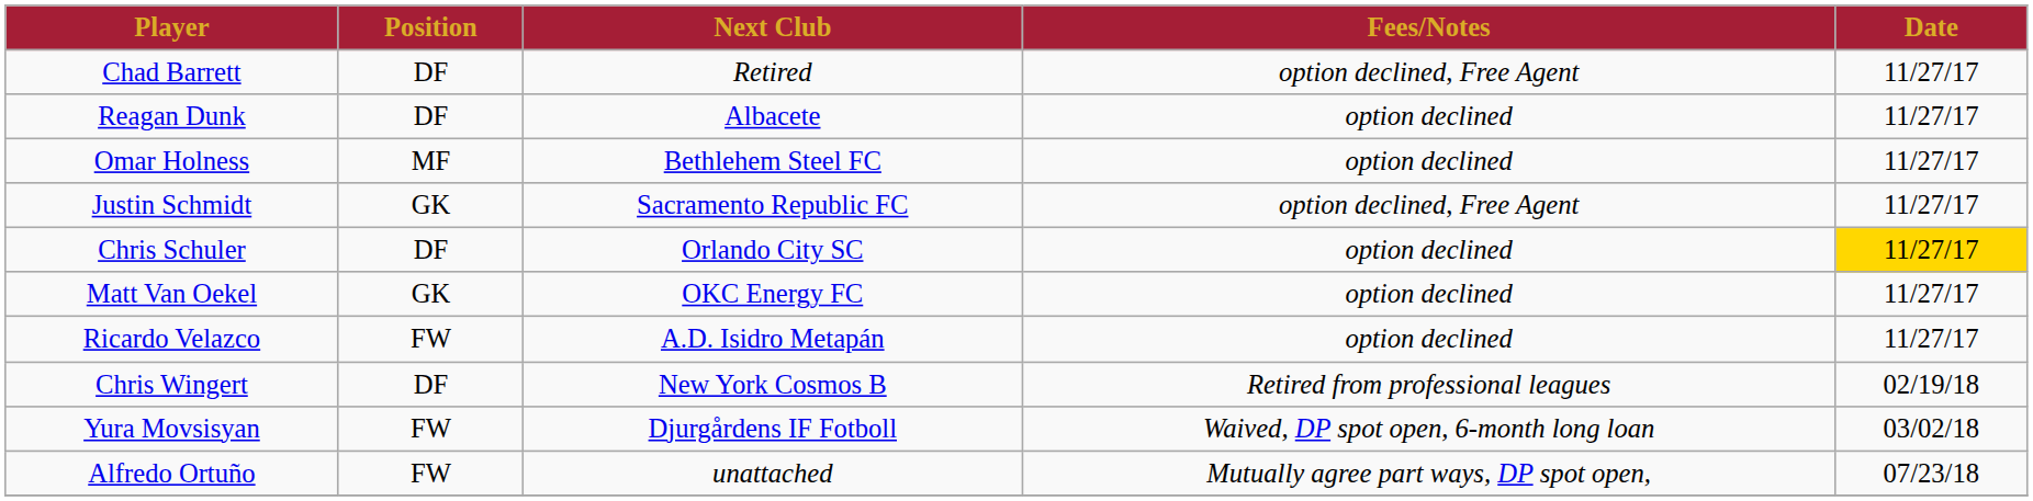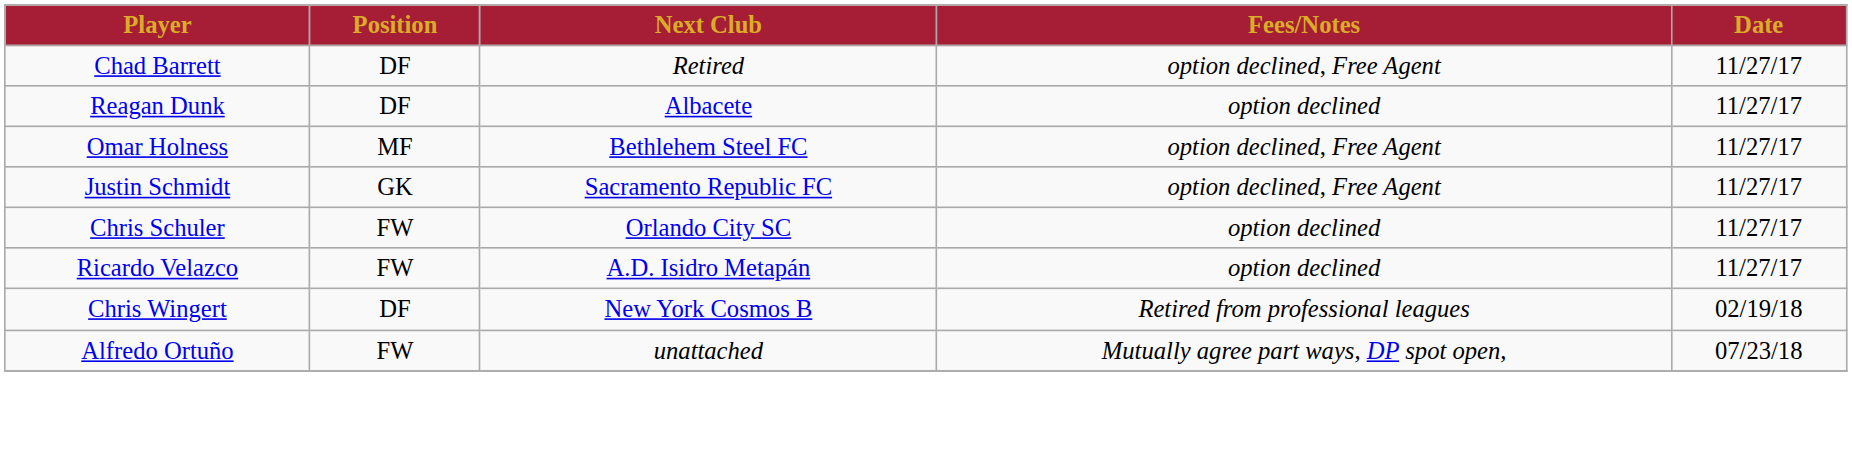Omar Holness | Fees/Notes: option declined -> option declined, Free Agent
Chris Schuler | Position: DF -> FW
Chris Schuler | Date: gold background -> no background
- row: Matt Van Oekel | GK | OKC Energy FC | option declined | 11/27/17
- row: Yura Movsisyan | FW | Djurgårdens IF Fotboll | Waived, DP spot open, 6-month long loan | 03/02/18
